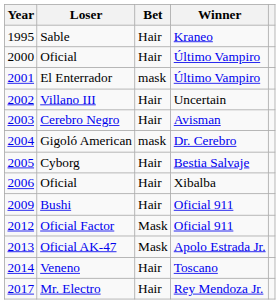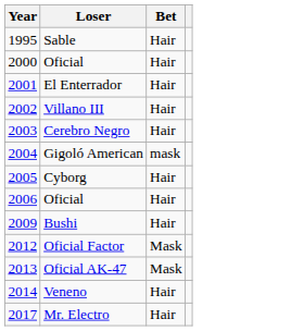- column: Winner | Kraneo | Último Vampiro | Último Vampiro | Uncertain | Avisman | Dr. Cerebro | Bestia Salvaje | Xibalba | Oficial 911 | Oficial 911 | Apolo Estrada Jr. | Toscano | Rey Mendoza Jr.
El Enterrador | Bet: mask -> Hair
